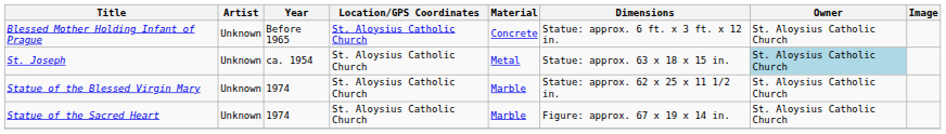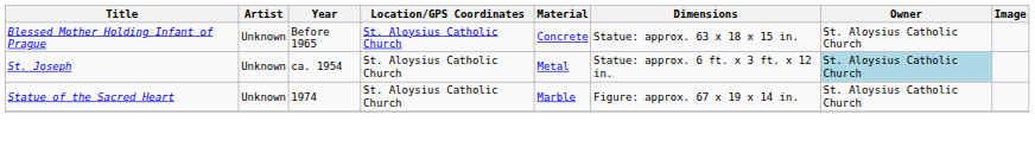Blessed Mother Holding Infant of Prague | Dimensions: Statue: approx. 6 ft. x 3 ft. x 12 in. -> Statue: approx. 63 x 18 x 15 in.
St. Joseph | Dimensions: Statue: approx. 63 x 18 x 15 in. -> Statue: approx. 6 ft. x 3 ft. x 12 in.
- row: Statue of the Blessed Virgin Mary | Unknown | 1974 | St. Aloysius Catholic Church | Marble | Statue: approx. 62 x 25 x 11 1/2 in. | St. Aloysius Catholic Church
